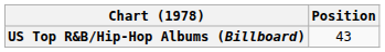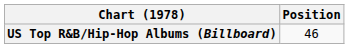US Top R&B/Hip-Hop Albums (Billboard) | Position: 43 -> 46
